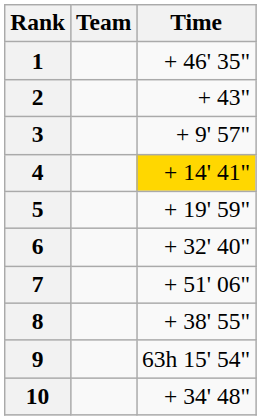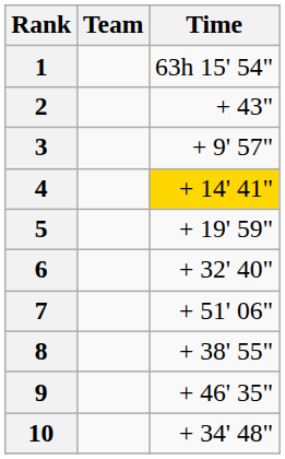1 | Time: + 46' 35" -> 63h 15' 54"
9 | Time: 63h 15' 54" -> + 46' 35"
